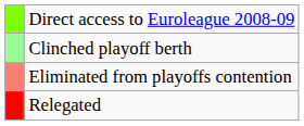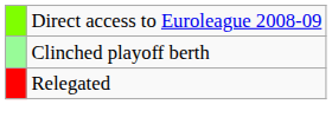- row: Eliminated from playoffs contention
